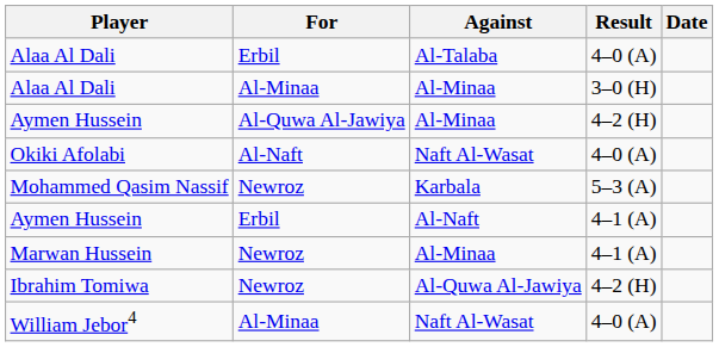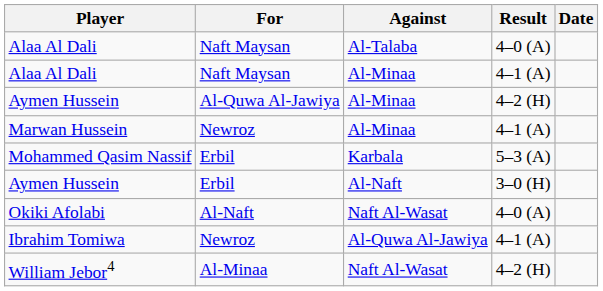Alaa Al Dali / Al-Talaba | For: Erbil -> Naft Maysan
Alaa Al Dali / Al-Minaa | For: Al-Minaa -> Naft Maysan
Alaa Al Dali / Al-Minaa | Result: 3–0 (H) -> 4–1 (A)
rows swapped: Okiki Afolabi <-> Marwan Hussein
Mohammed Qasim Nassif | For: Newroz -> Erbil
Aymen Hussein / Al-Naft | Result: 4–1 (A) -> 3–0 (H)
Ibrahim Tomiwa | Result: 4–2 (H) -> 4–1 (A)
William Jebor4 | Result: 4–0 (A) -> 4–2 (H)
